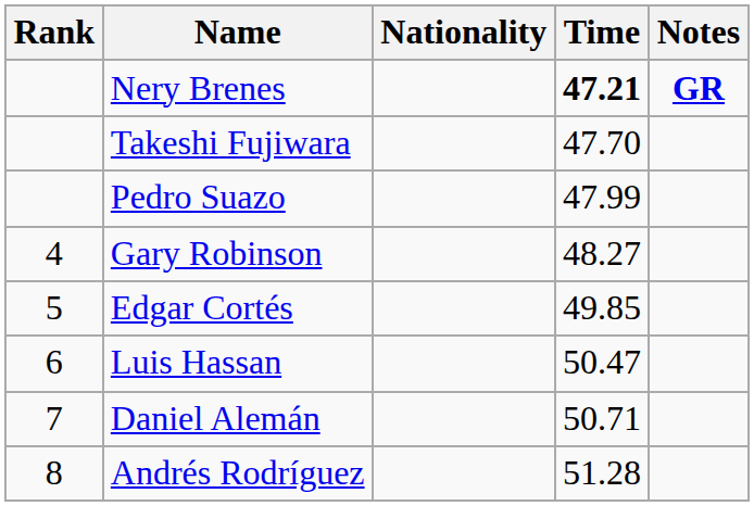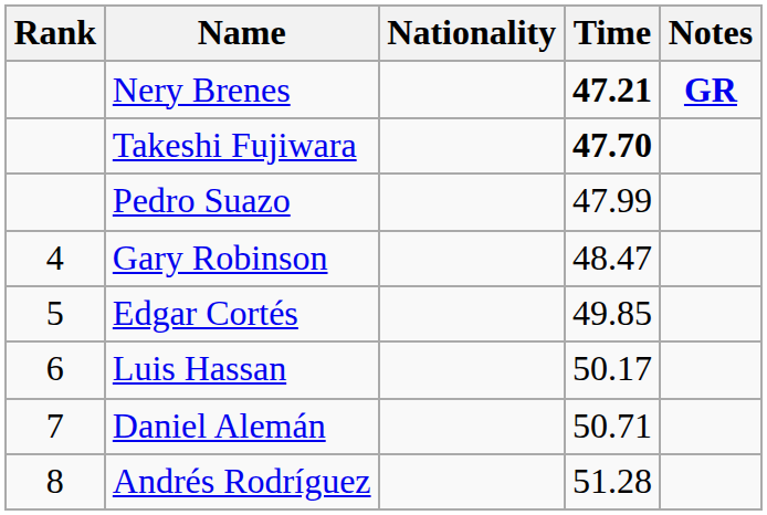Takeshi Fujiwara | Time: normal -> bold
Gary Robinson | Time: 48.27 -> 48.47
Luis Hassan | Time: 50.47 -> 50.17
